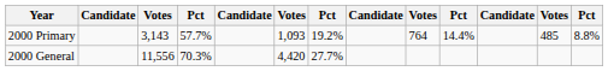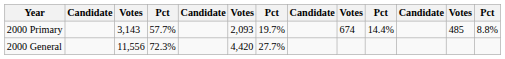2000 Primary | column 6: 1,093 -> 2,093
2000 Primary | column 7: 19.2% -> 19.7%
2000 Primary | column 9: 764 -> 674
2000 General | column 4: 70.3% -> 72.3%
